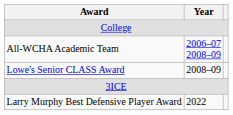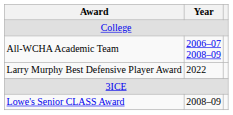rows swapped: Lowe's Senior CLASS Award <-> Larry Murphy Best Defensive Player Award
